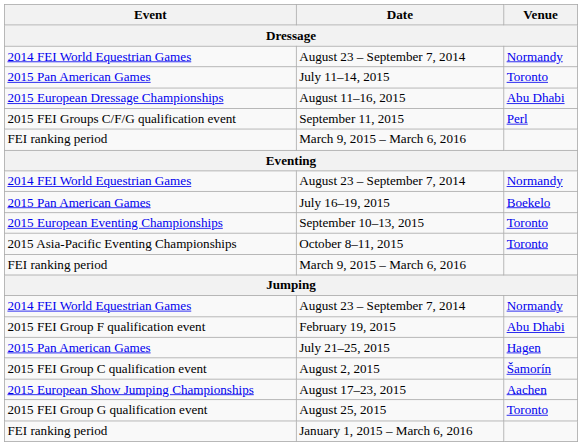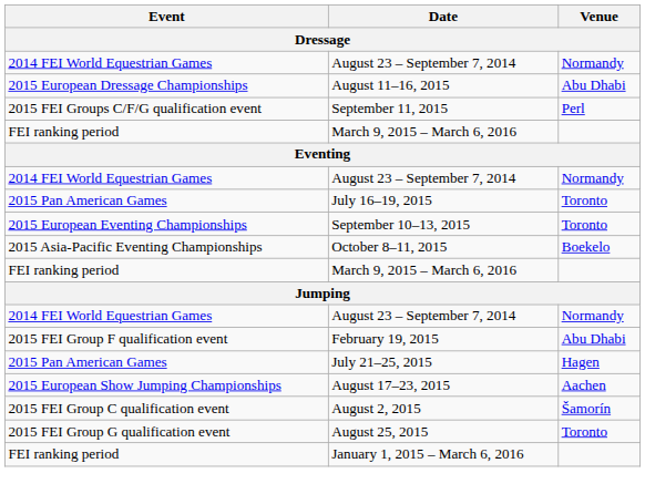- row: 2015 Pan American Games | July 11–14, 2015 | Toronto
July 16–19, 2015 | Venue: Boekelo -> Toronto
October 8–11, 2015 | Venue: Toronto -> Boekelo
rows swapped: August 2, 2015 <-> August 17–23, 2015
